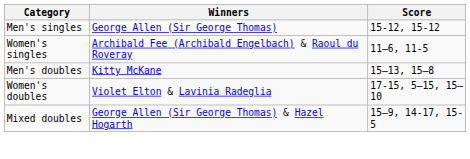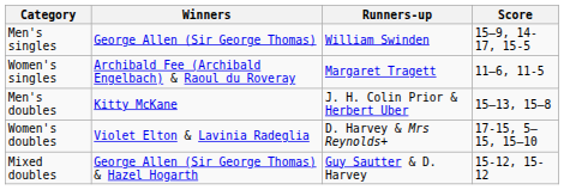+ column: Runners-up | William Swinden | Margaret Tragett | J. H. Colin Prior & Herbert Uber | D. Harvey & Mrs Reynolds+ | Guy Sautter & D. Harvey
Men's singles | Score: 15-12, 15-12 -> 15–9, 14-17, 15-5
Mixed doubles | Score: 15–9, 14-17, 15-5 -> 15-12, 15-12
